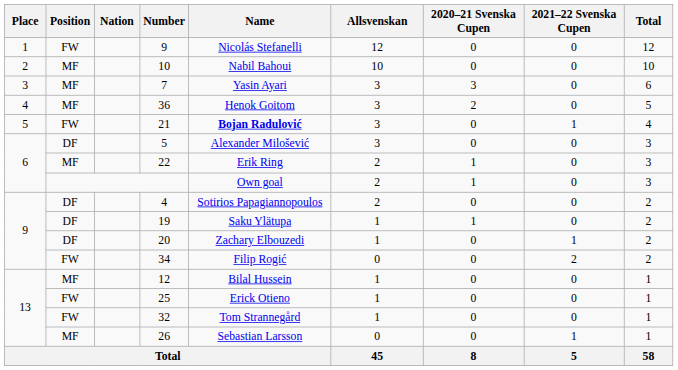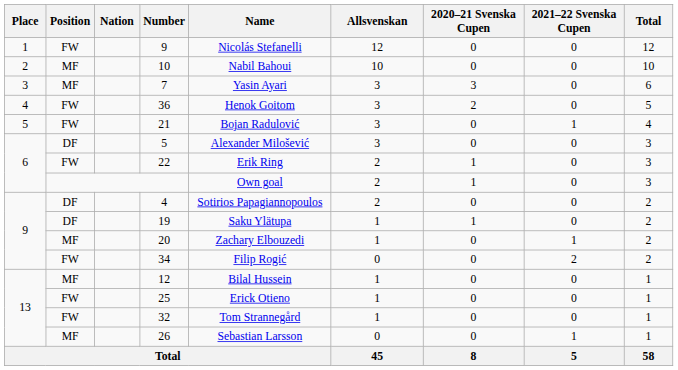36 | Position: MF -> FW
21 | Name: bold -> normal
22 | Position: MF -> FW
20 | Position: DF -> MF
